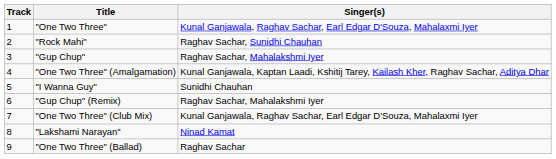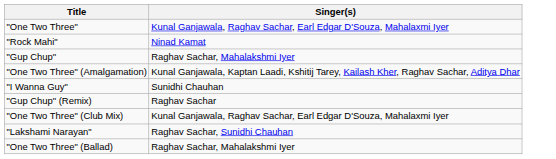- column: Track | 1 | 2 | 3 | 4 | 5 | 6 | 7 | 8 | 9
"Rock Mahi" | Singer(s): Raghav Sachar, Sunidhi Chauhan -> Ninad Kamat
"Gup Chup" (Remix) | Singer(s): Raghav Sachar, Mahalakshmi Iyer -> Raghav Sachar
"Lakshami Narayan" | Singer(s): Ninad Kamat -> Raghav Sachar, Sunidhi Chauhan
"One Two Three" (Ballad) | Singer(s): Raghav Sachar -> Raghav Sachar, Mahalakshmi Iyer
